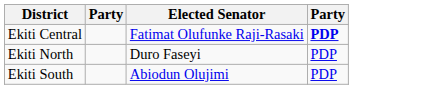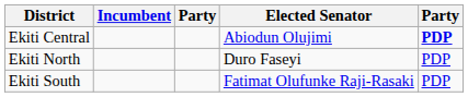+ column: Incumbent
Ekiti Central | Elected Senator: Fatimat Olufunke Raji-Rasaki -> Abiodun Olujimi
Ekiti South | Elected Senator: Abiodun Olujimi -> Fatimat Olufunke Raji-Rasaki
